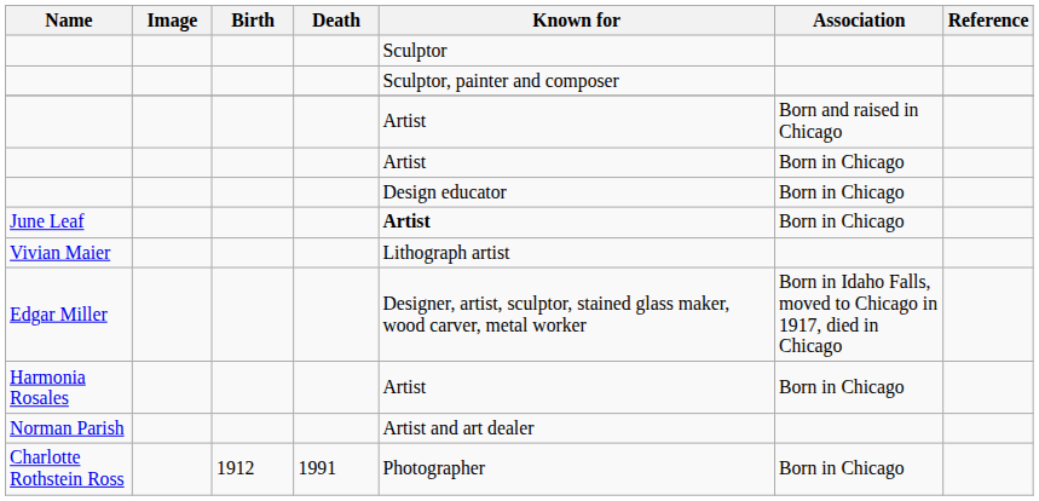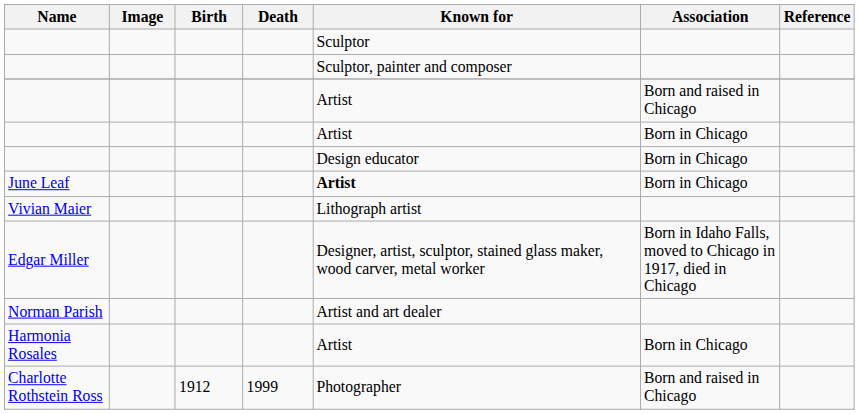rows swapped: Norman Parish <-> Harmonia Rosales
Charlotte Rothstein Ross | Death: 1991 -> 1999
Charlotte Rothstein Ross | Association: Born in Chicago -> Born and raised in Chicago
